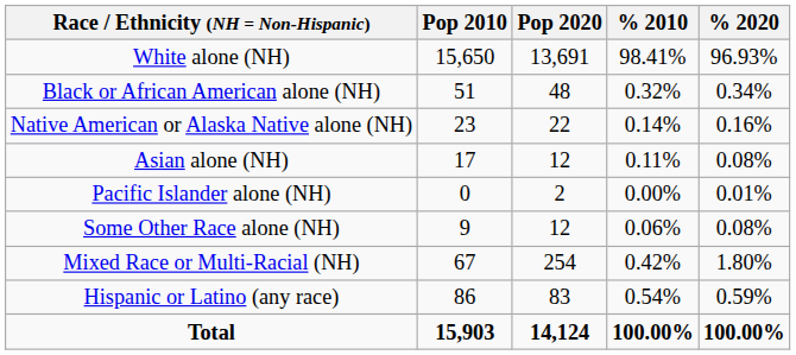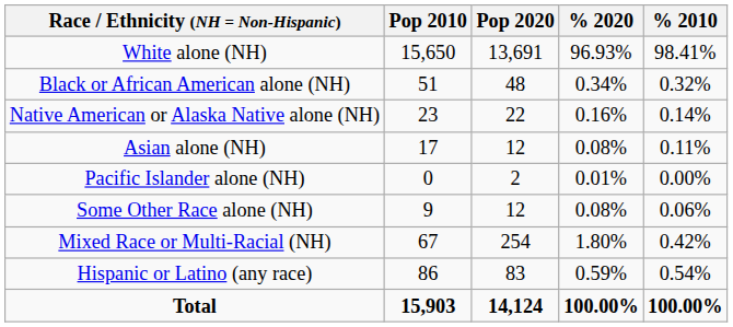columns swapped: % 2010 <-> % 2020
